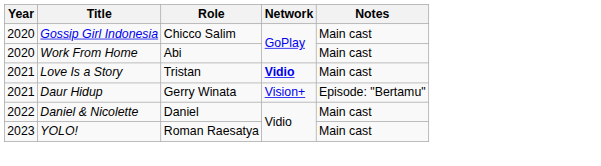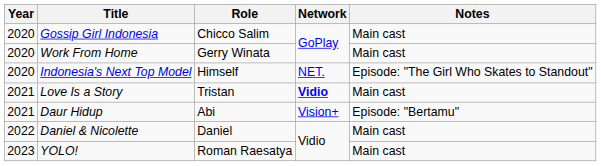Work From Home | Role: Abi -> Gerry Winata
+ row: 2020 | Indonesia's Next Top Model | Himself | NET. | Episode: "The Girl Who Skates to Standout"
Daur Hidup | Role: Gerry Winata -> Abi
